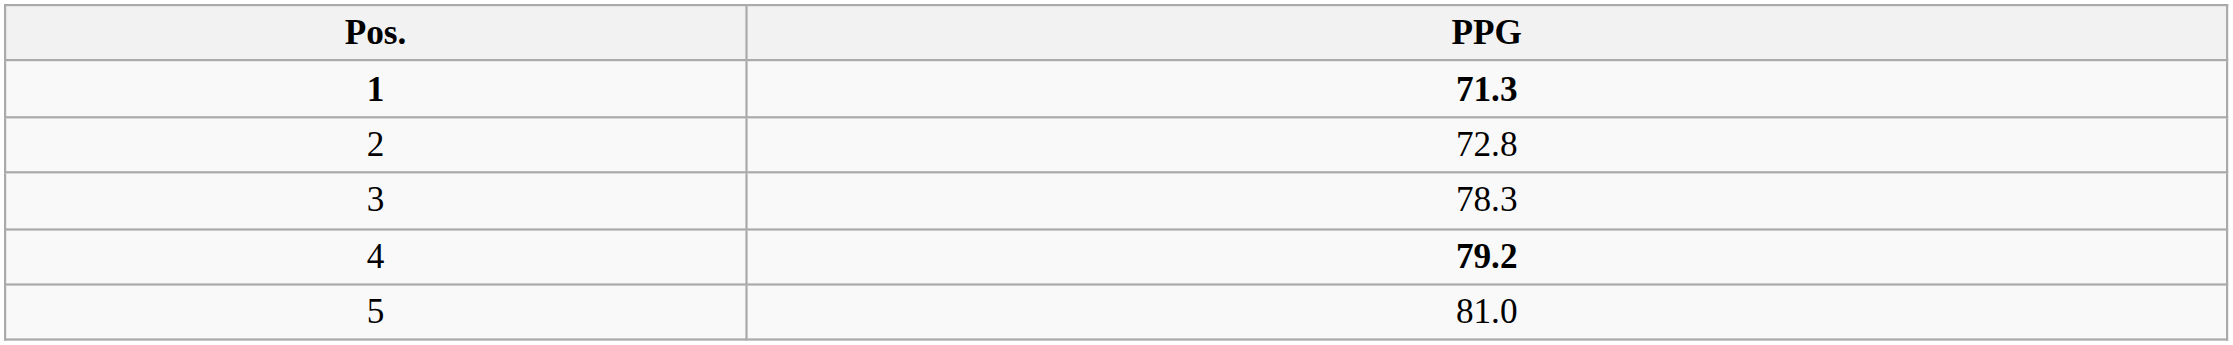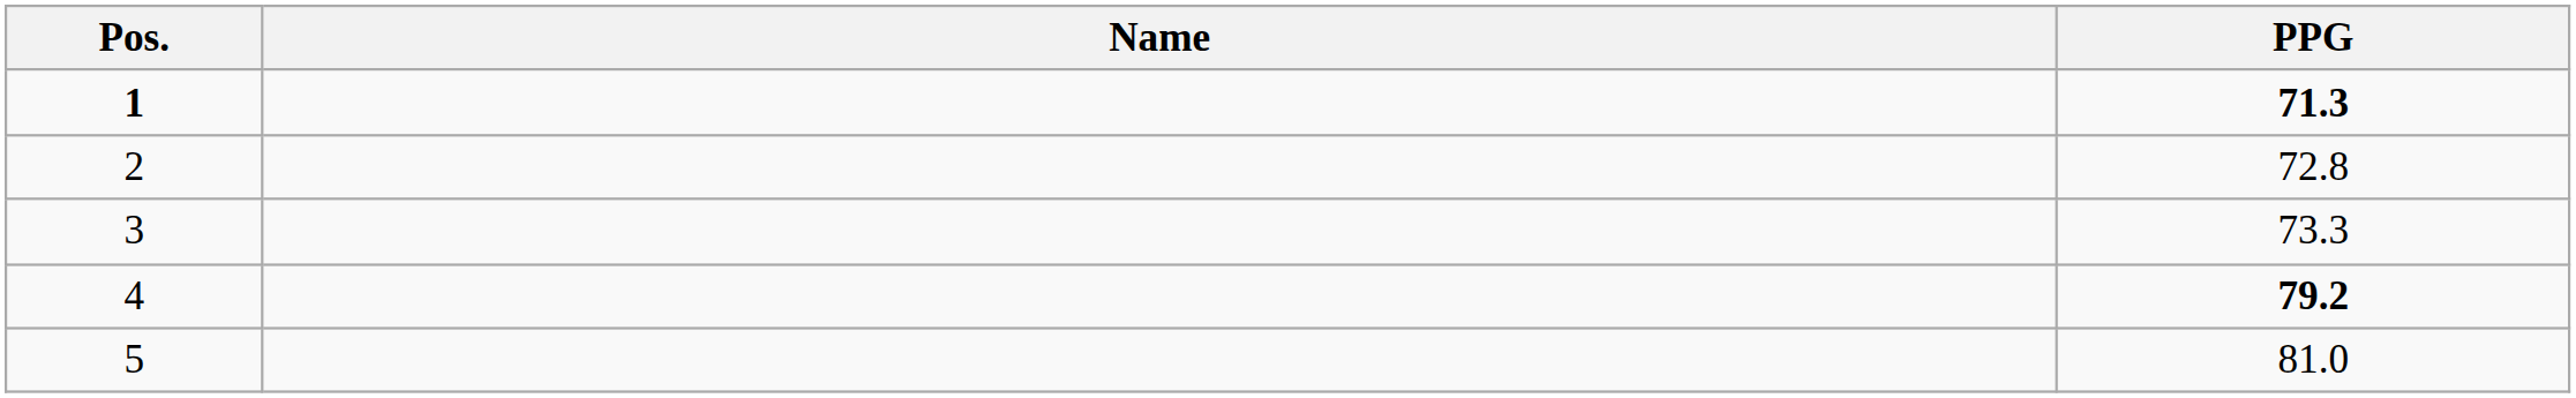+ column: Name
3 | PPG: 78.3 -> 73.3
